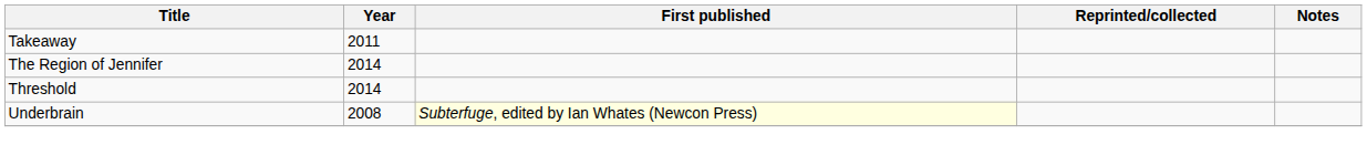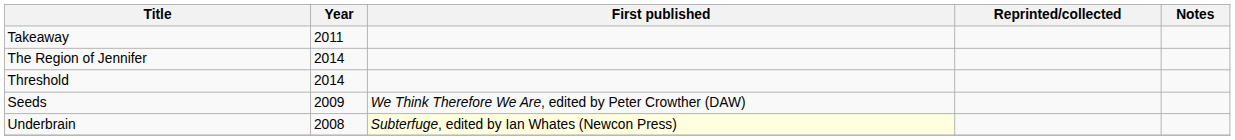+ row: Seeds | 2009 | We Think Therefore We Are, edited by Peter Crowther (DAW)
